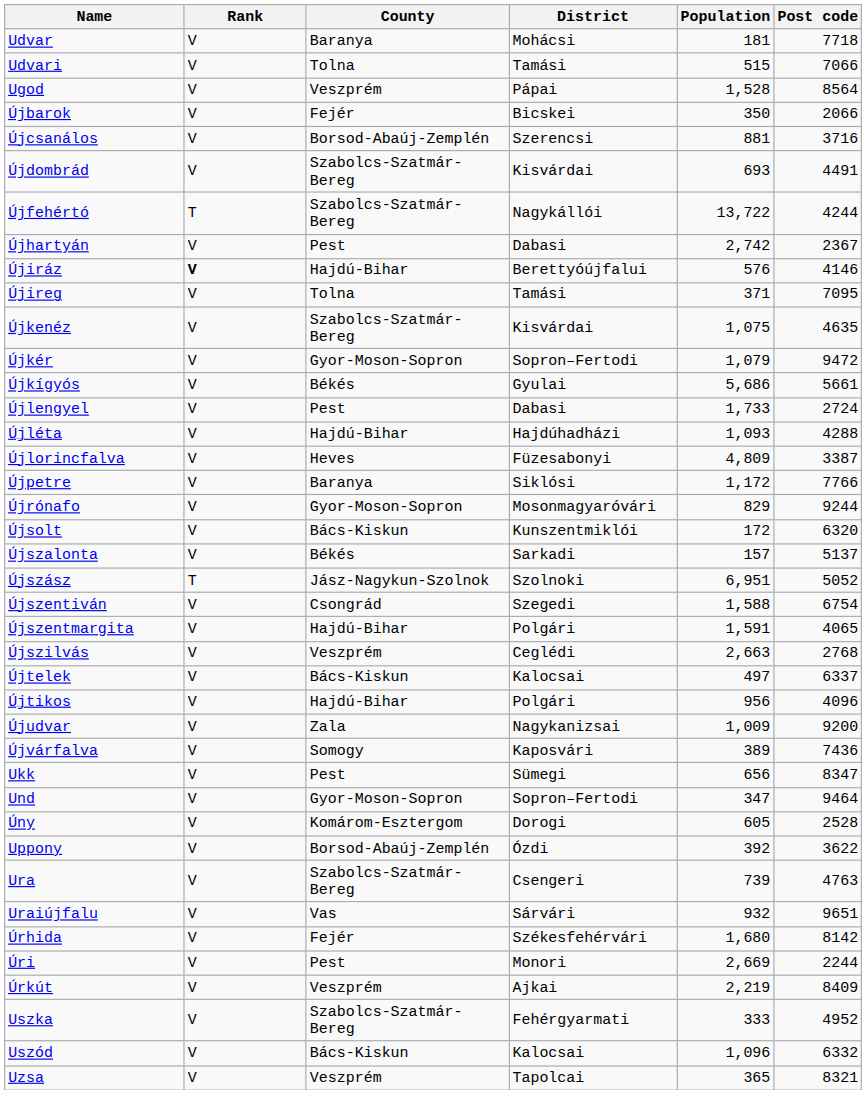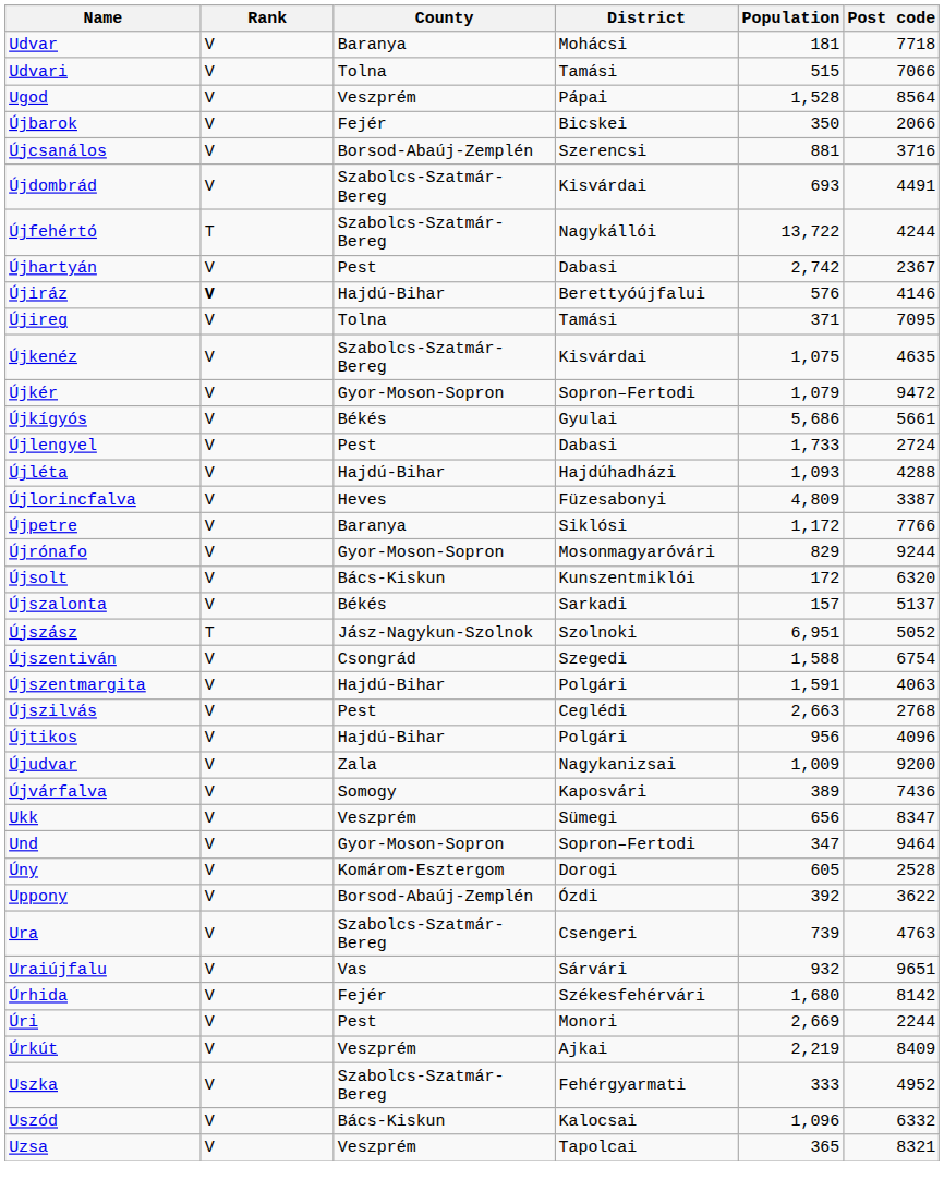Újszentmargita | Post code: 4065 -> 4063
Újszilvás | County: Veszprém -> Pest
- row: Újtelek | V | Bács-Kiskun | Kalocsai | 497 | 6337
Ukk | County: Pest -> Veszprém
